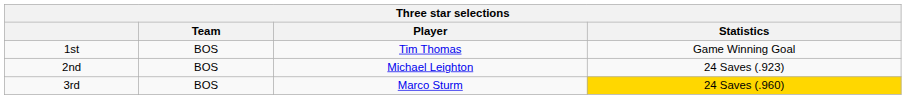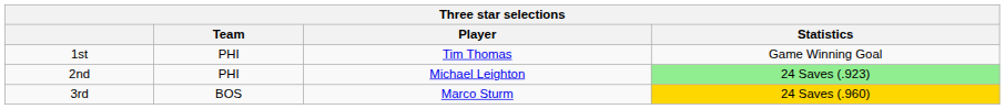1st | Team: BOS -> PHI
2nd | Team: BOS -> PHI
2nd | Statistics: no background -> lightgreen background
